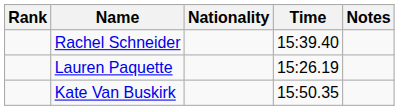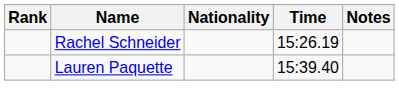Rachel Schneider | Time: 15:39.40 -> 15:26.19
Lauren Paquette | Time: 15:26.19 -> 15:39.40
- row: Kate Van Buskirk | 15:50.35
